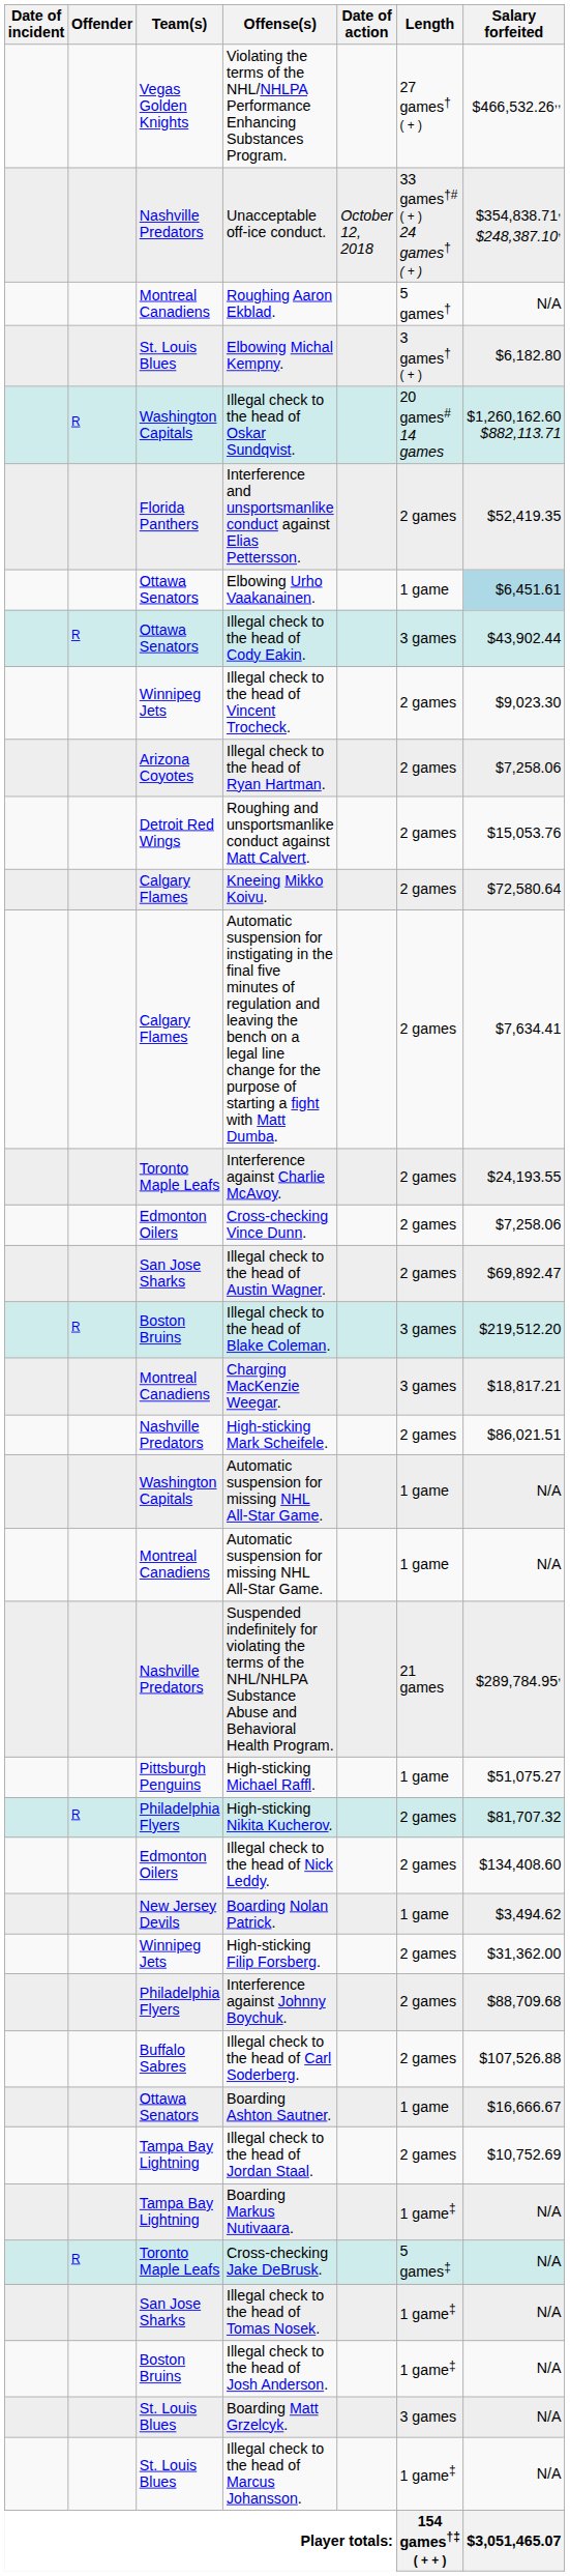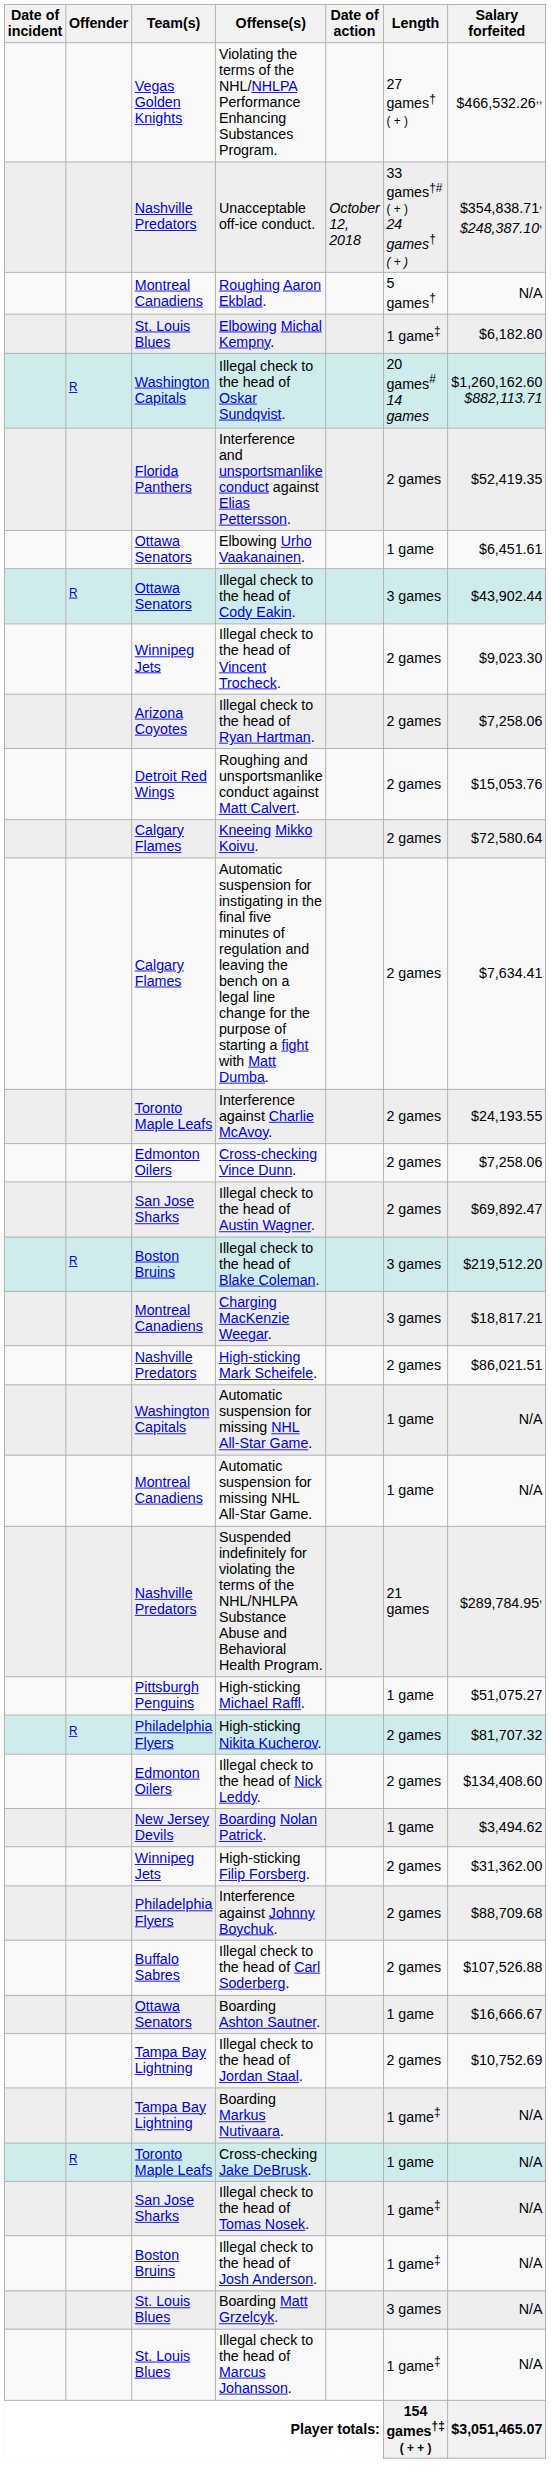Elbowing Michal Kempny. | Length: 3 games† ( + ) -> 1 game‡
Elbowing Urho Vaakanainen. | Salary forfeited: lightblue background -> no background
Cross-checking Jake DeBrusk. | Length: 5 games‡ -> 1 game
